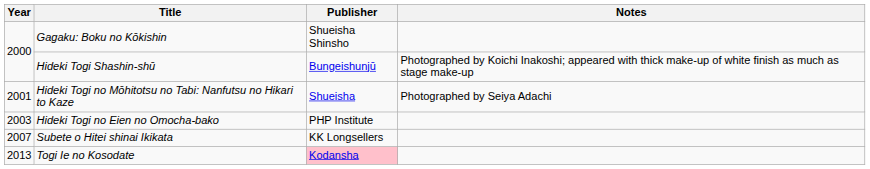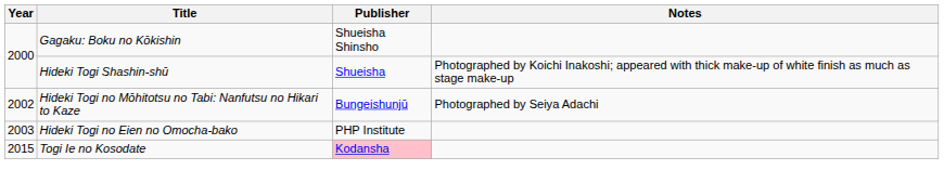Hideki Togi Shashin-shū | Publisher: Bungeishunjū -> Shueisha
Hideki Togi no Mōhitotsu no Tabi: Nanfutsu no Hikari to Kaze | Year: 2001 -> 2002
Hideki Togi no Mōhitotsu no Tabi: Nanfutsu no Hikari to Kaze | Publisher: Shueisha -> Bungeishunjū
- row: 2007 | Subete o Hitei shinai Ikikata | KK Longsellers
Togi Ie no Kosodate | Year: 2013 -> 2015
